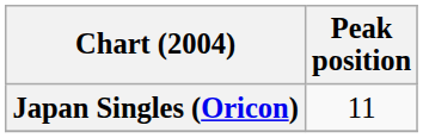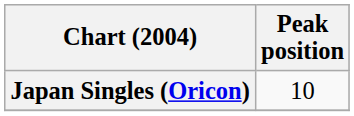Japan Singles (Oricon) | Peak position: 11 -> 10
